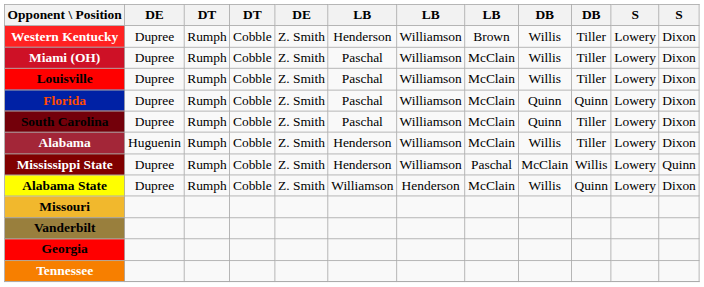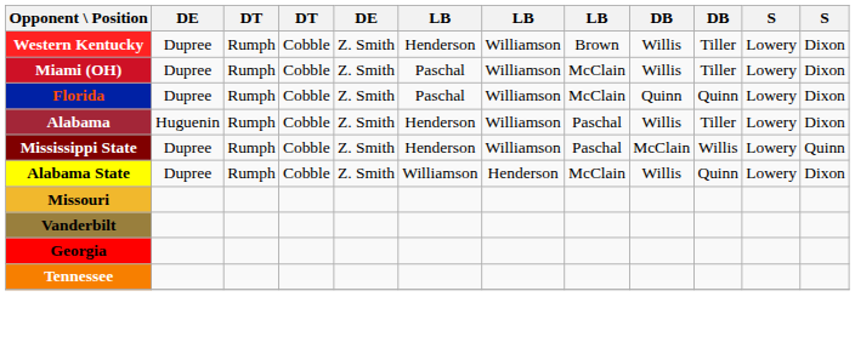- row: Louisville | Dupree | Rumph | Cobble | Z. Smith | Paschal | Williamson | McClain | Willis | Tiller | Lowery | Dixon
- row: South Carolina | Dupree | Rumph | Cobble | Z. Smith | Paschal | Williamson | McClain | Quinn | Tiller | Lowery | Dixon
Alabama | column 8: McClain -> Paschal
